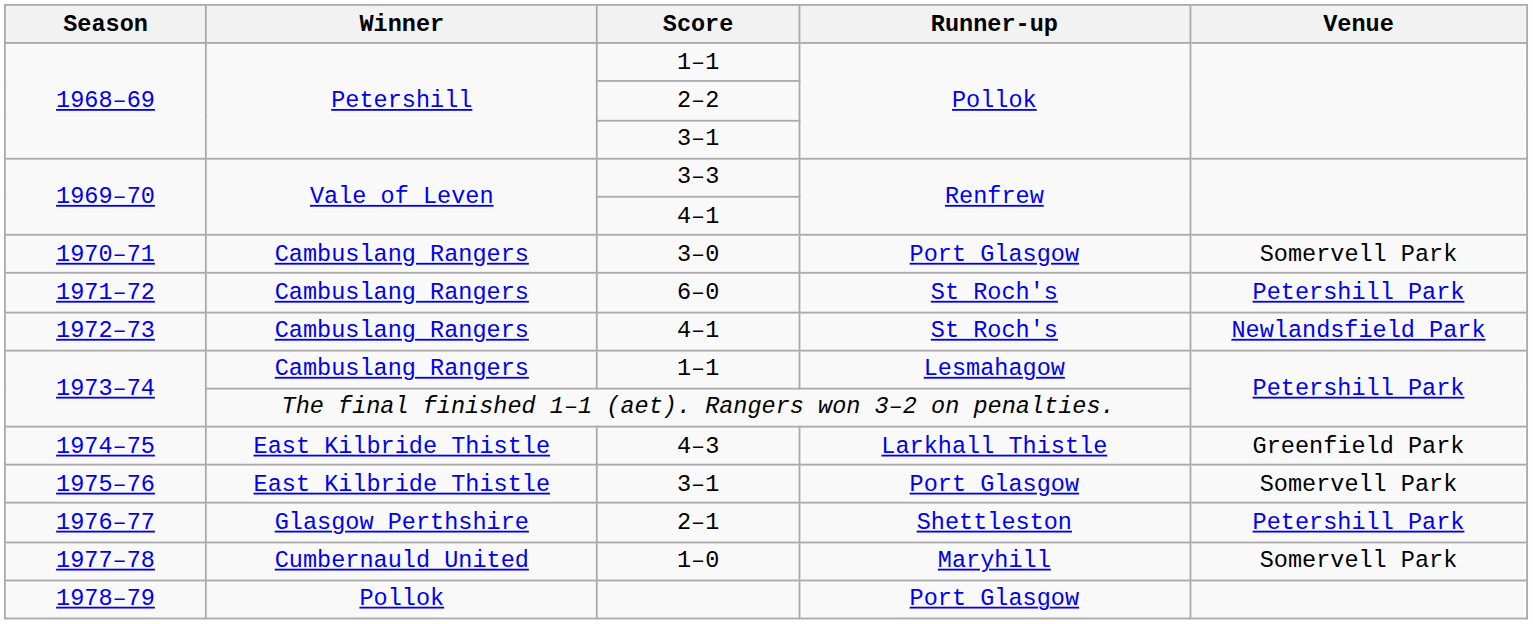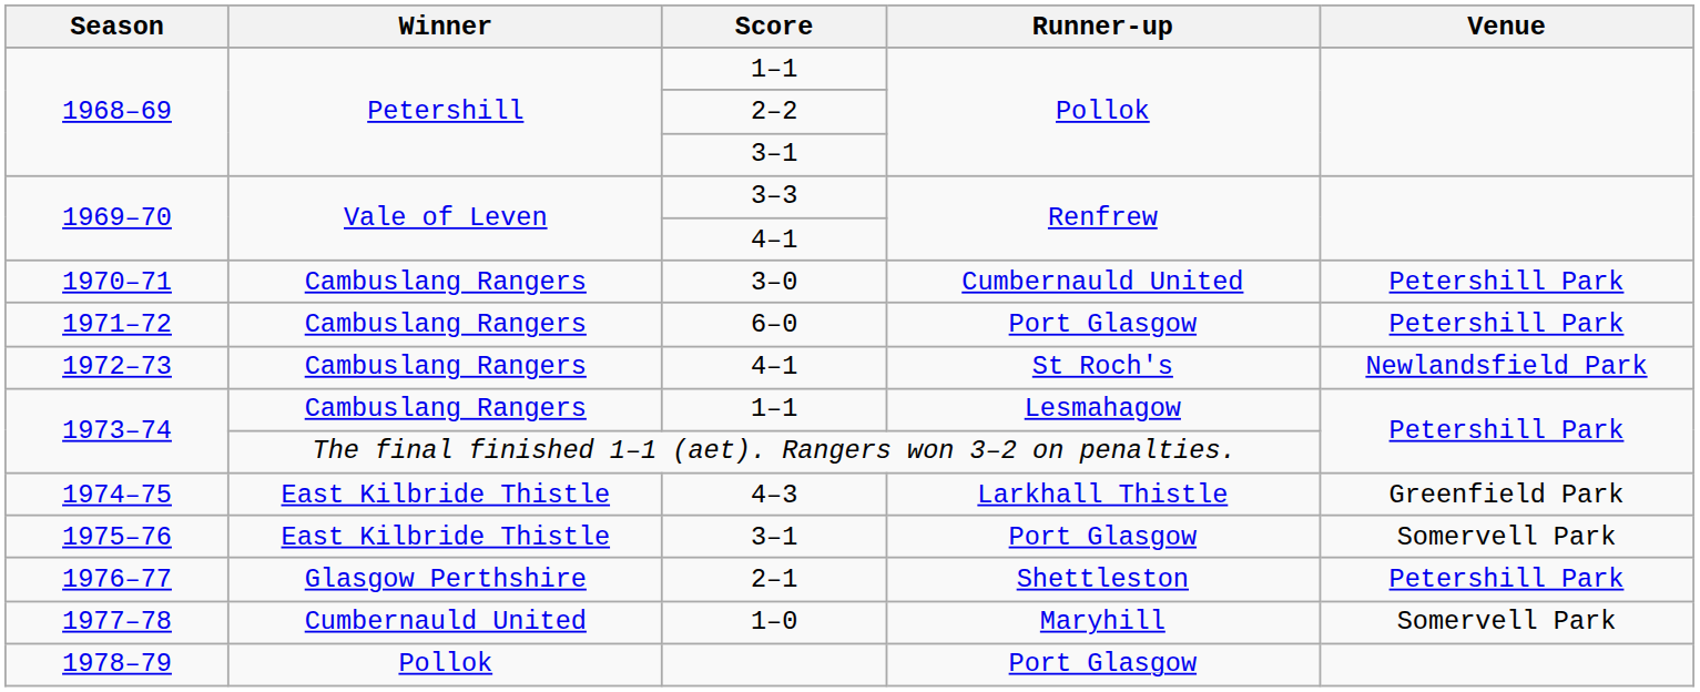3–0 | Runner-up: Port Glasgow -> Cumbernauld United
3–0 | Venue: Somervell Park -> Petershill Park
6–0 | Runner-up: St Roch's -> Port Glasgow
